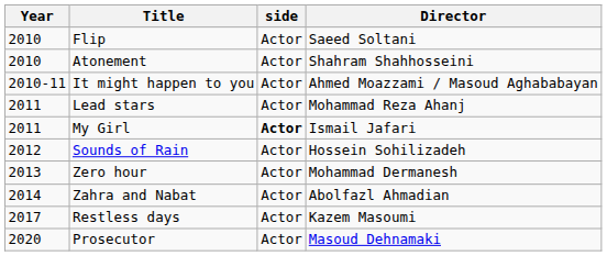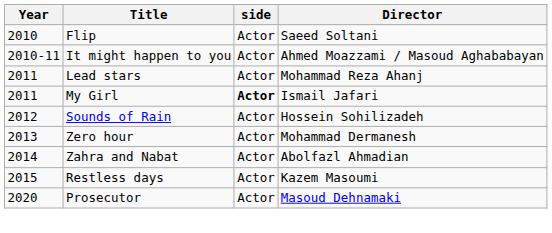- row: 2010 | Atonement | Actor | Shahram Shahhosseini
Restless days | Year: 2017 -> 2015
